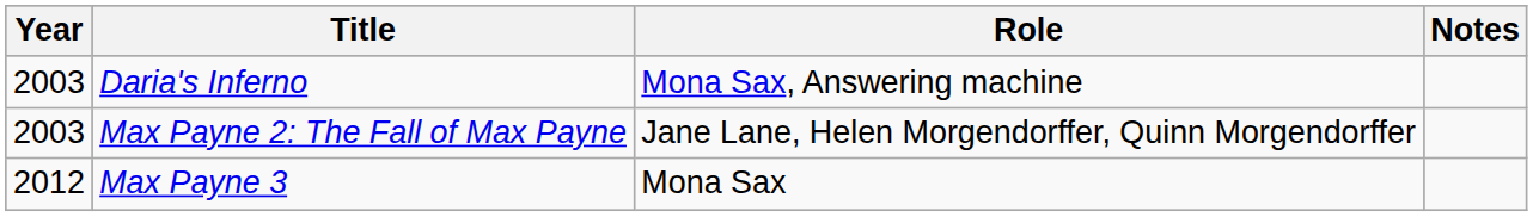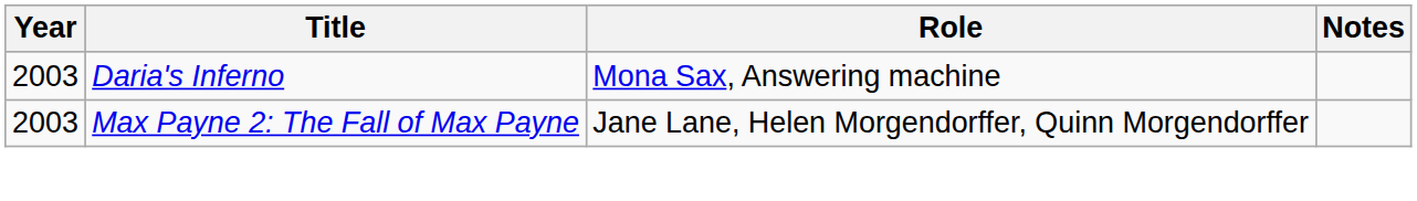- row: 2012 | Max Payne 3 | Mona Sax
